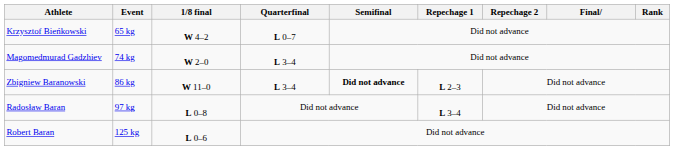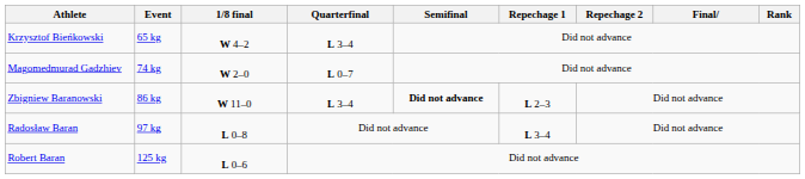Krzysztof Bieńkowski | Quarterfinal: L 0–7 -> L 3–4
Magomedmurad Gadzhiev | Quarterfinal: L 3–4 -> L 0–7
